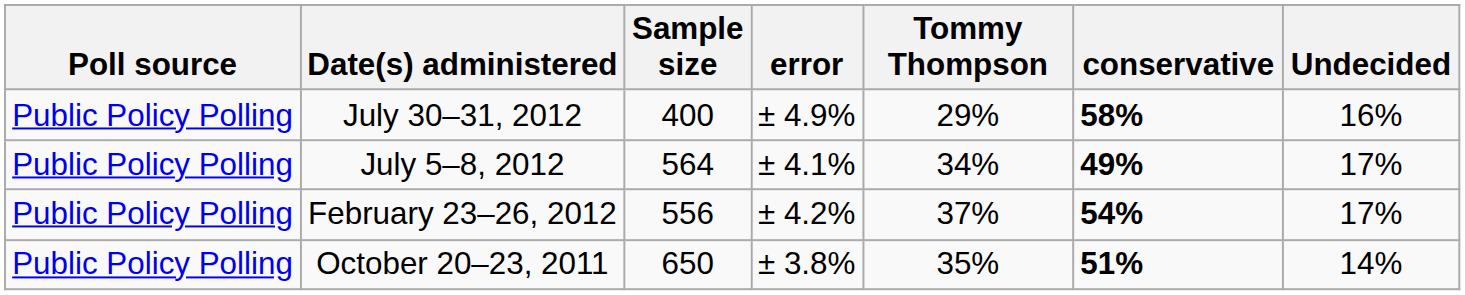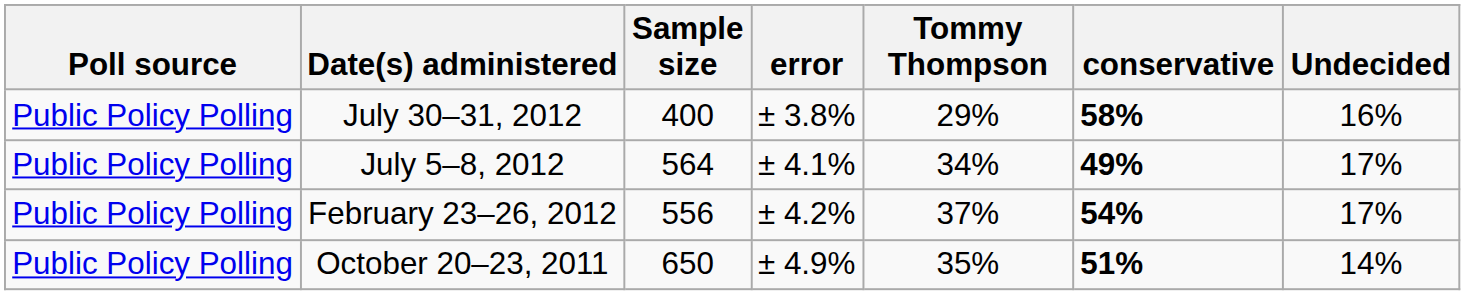July 30–31, 2012 | error: ± 4.9% -> ± 3.8%
October 20–23, 2011 | error: ± 3.8% -> ± 4.9%
